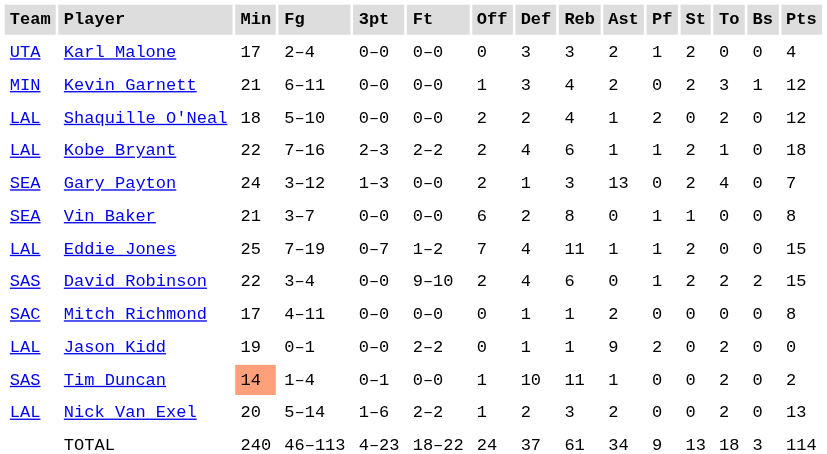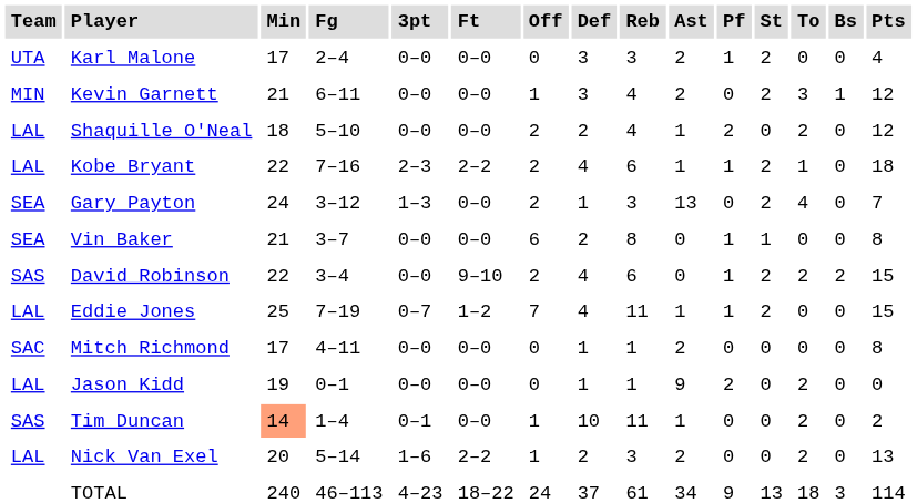rows swapped: Eddie Jones <-> David Robinson
Jason Kidd | Ft: 2–2 -> 0–0
